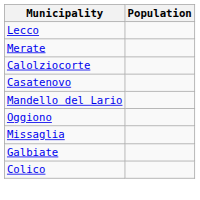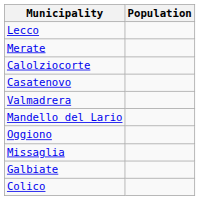+ row: Valmadrera
